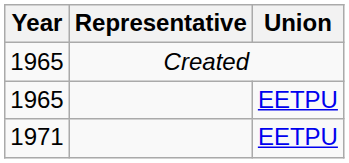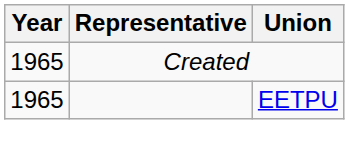- row: 1971 | EETPU
